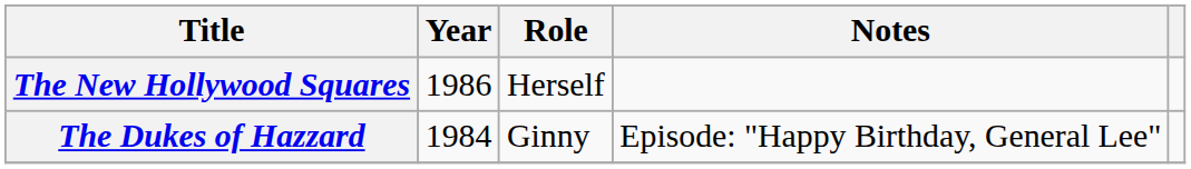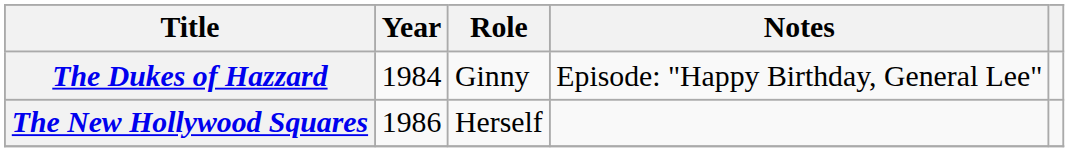rows swapped: The Dukes of Hazzard <-> The New Hollywood Squares
